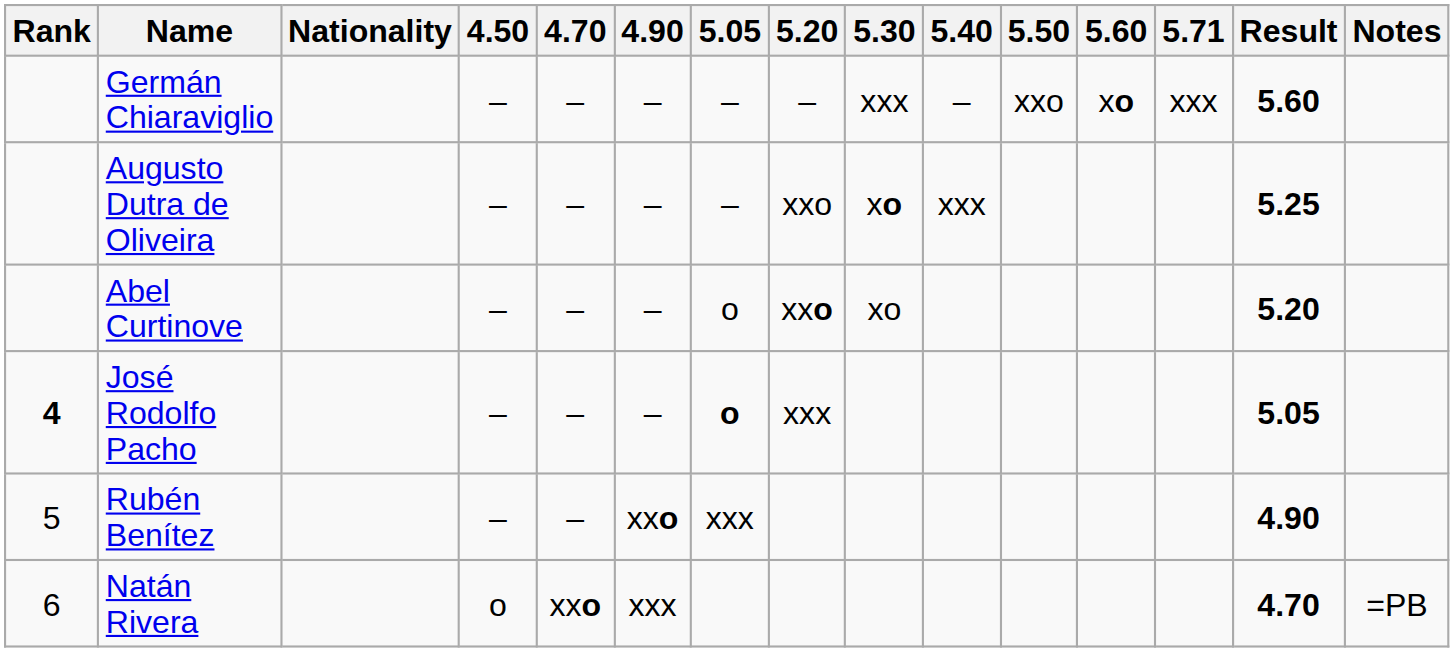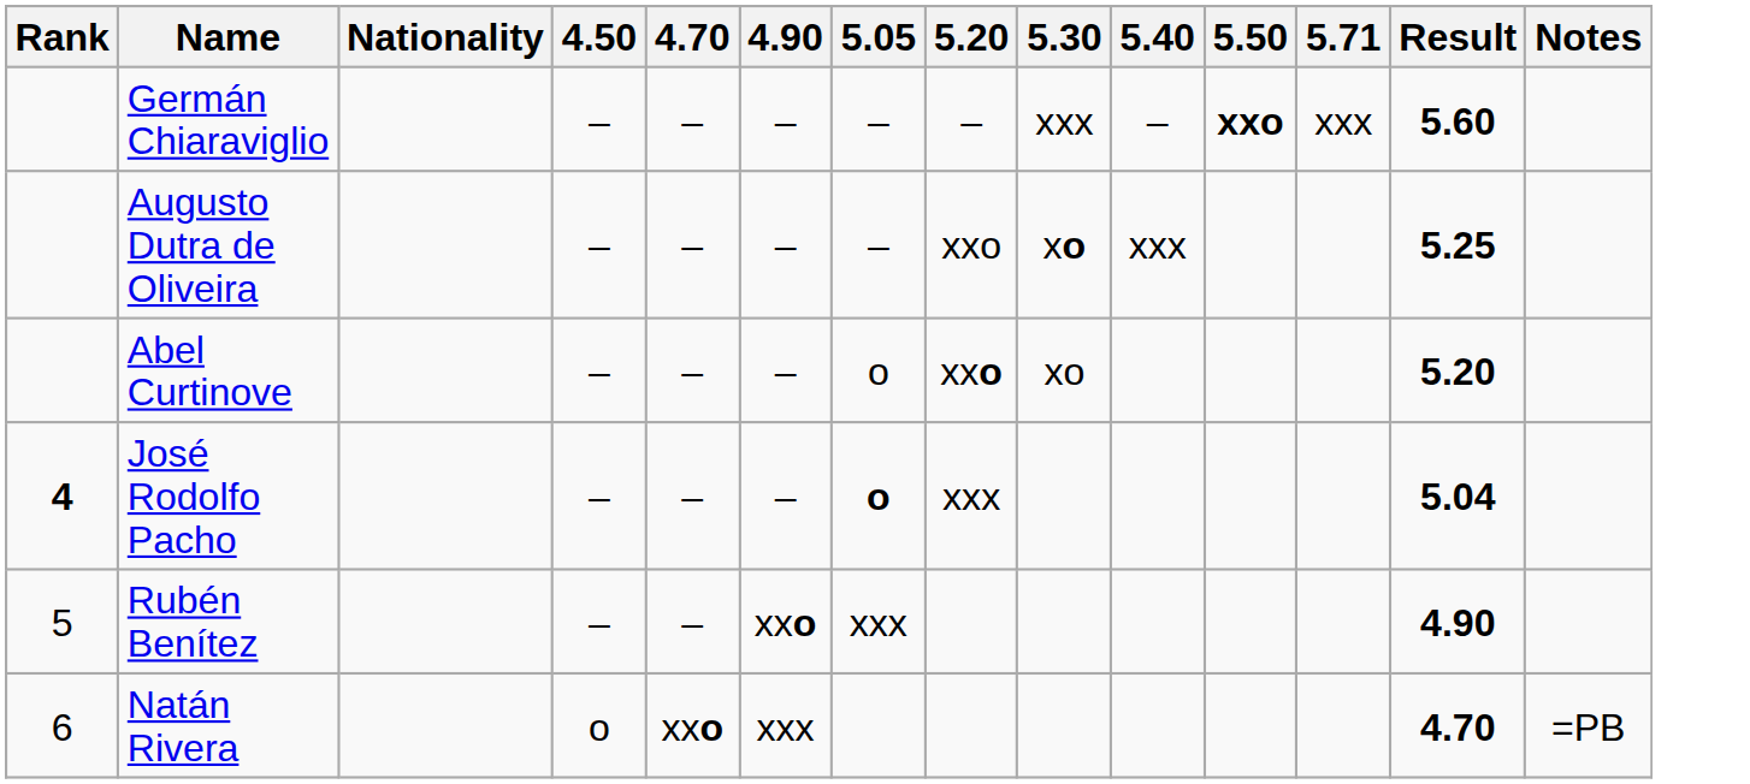- column: 5.60 | xo
Germán Chiaraviglio | 5.50: normal -> bold
José Rodolfo Pacho | Result: 5.05 -> 5.04
